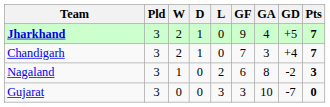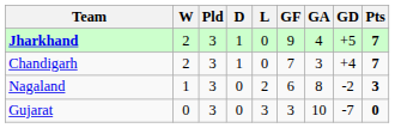columns swapped: Pld <-> W
